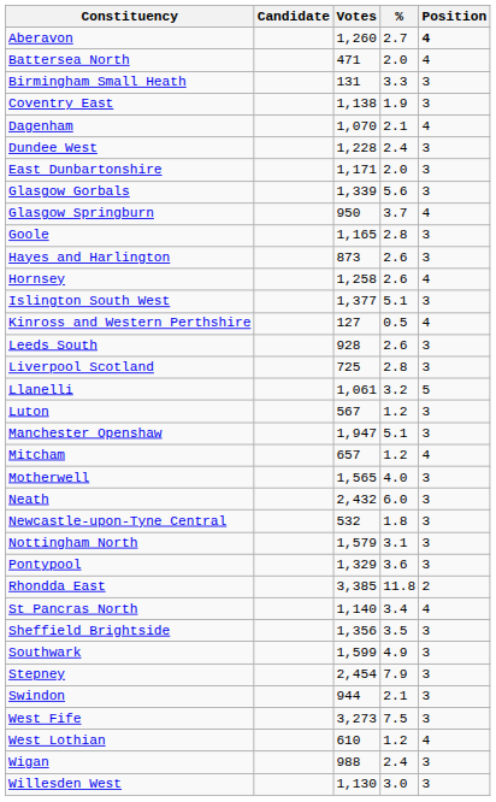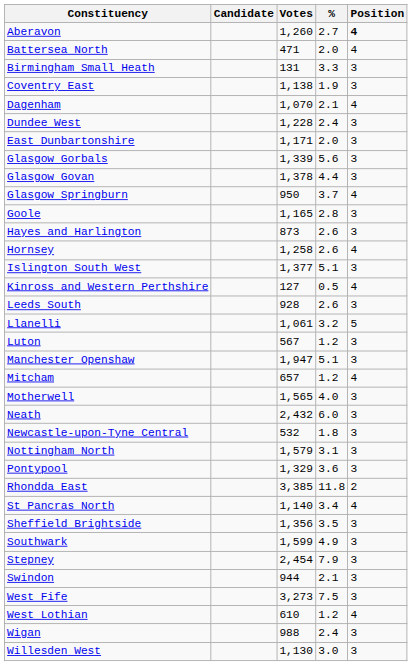+ row: Glasgow Govan | 1,378 | 4.4 | 3
- row: Liverpool Scotland | 725 | 2.8 | 3
